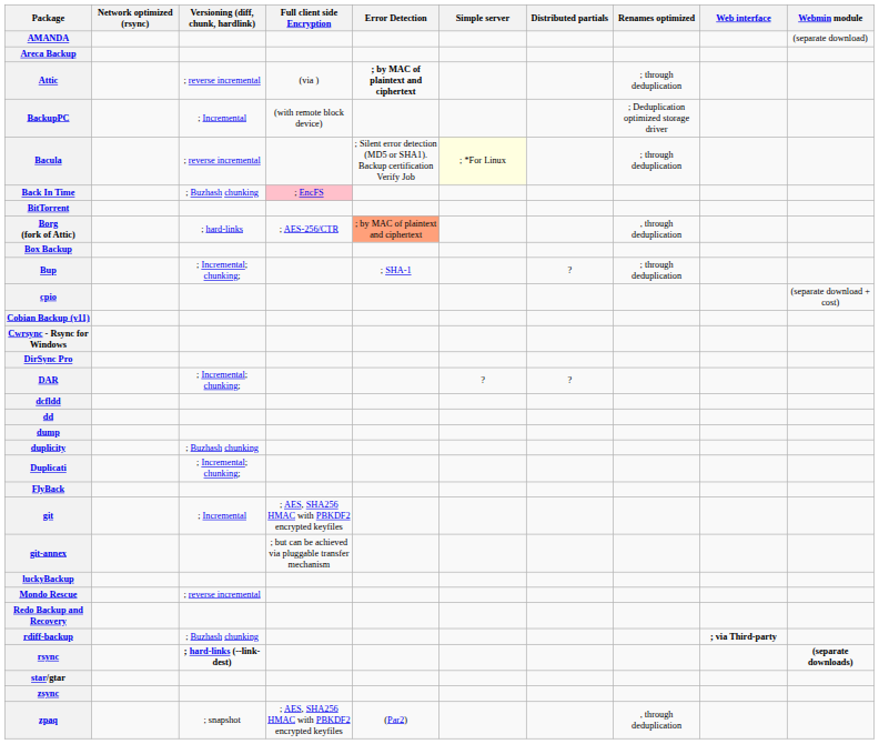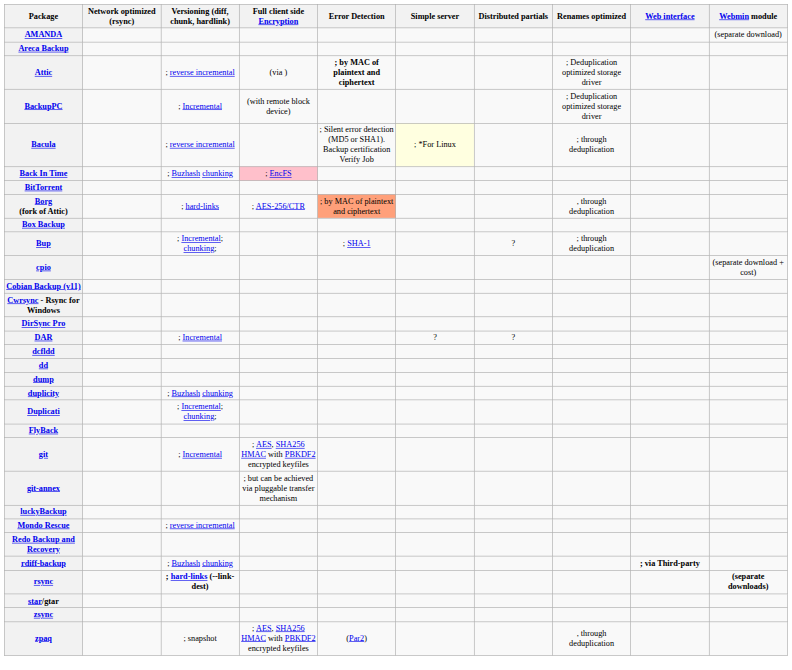Attic | Renames optimized: ; through deduplication -> ; Deduplication optimized storage driver
DAR | Versioning (diff, chunk, hardlink): ; Incremental; chunking; -> ; Incremental
